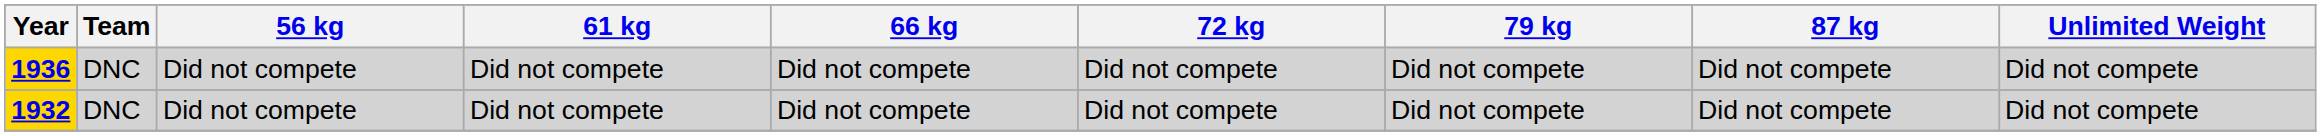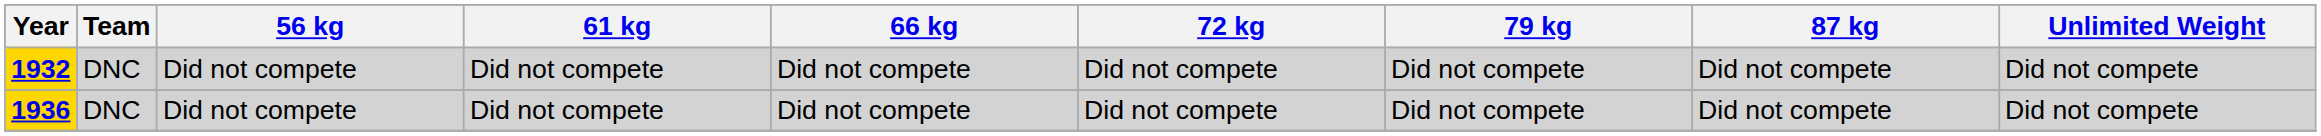rows swapped: 1932 <-> 1936
